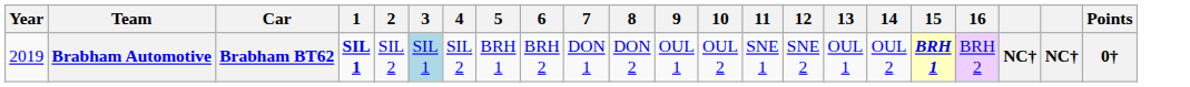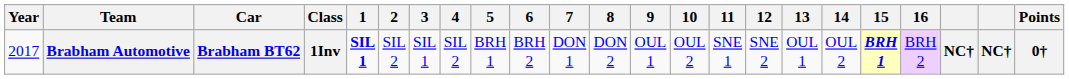+ column: Class | 1Inv
Brabham Automotive | Year: 2019 -> 2017
Brabham Automotive | 3: lightblue background -> no background
